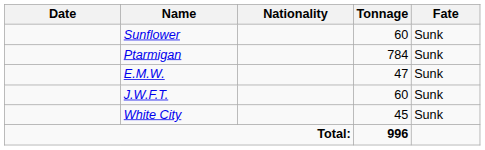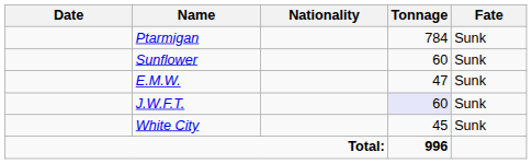rows swapped: Ptarmigan <-> Sunflower
J.W.F.T. | Tonnage: no background -> lavender background
